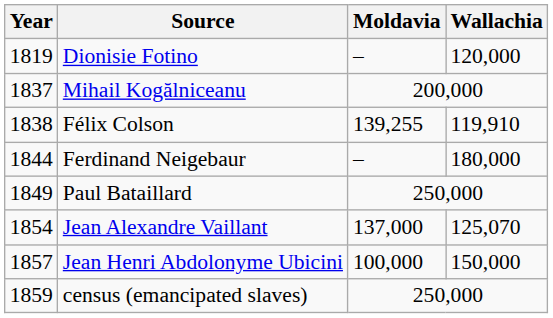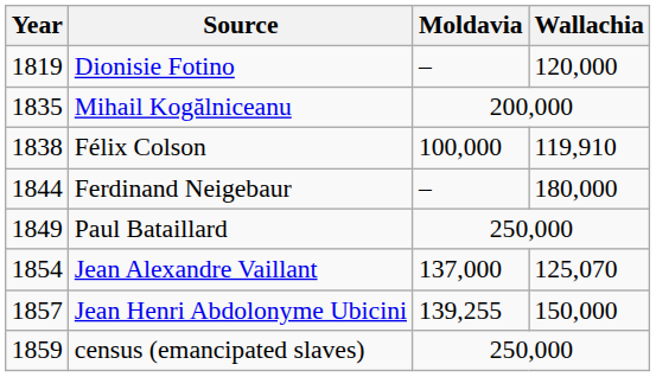Mihail Kogălniceanu | Year: 1837 -> 1835
Félix Colson | Moldavia: 139,255 -> 100,000
Jean Henri Abdolonyme Ubicini | Moldavia: 100,000 -> 139,255
